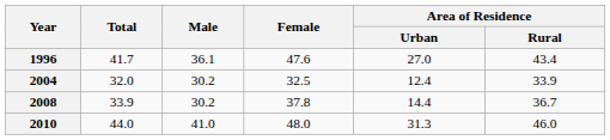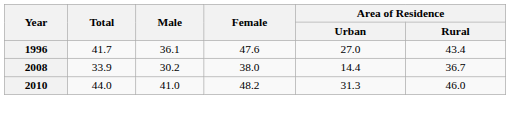- row: 2004 | 32.0 | 30.2 | 32.5 | 12.4 | 33.9
2008 | Female: 37.8 -> 38.0
2010 | Female: 48.0 -> 48.2
